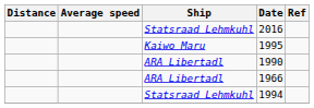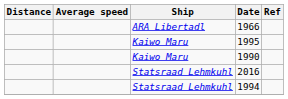rows swapped: 2016 <-> 1966
1990 | Ship: ARA Libertadl -> Kaiwo Maru
